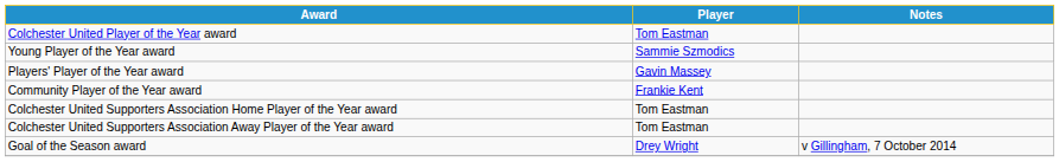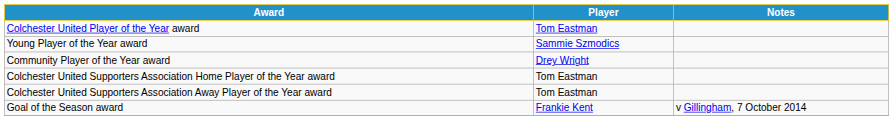- row: Players' Player of the Year award | Gavin Massey
Community Player of the Year award | Player: Frankie Kent -> Drey Wright
Goal of the Season award | Player: Drey Wright -> Frankie Kent
